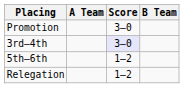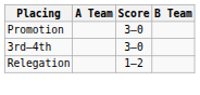3rd–4th | Score: lavender background -> no background
- row: 5th–6th | 1–2
